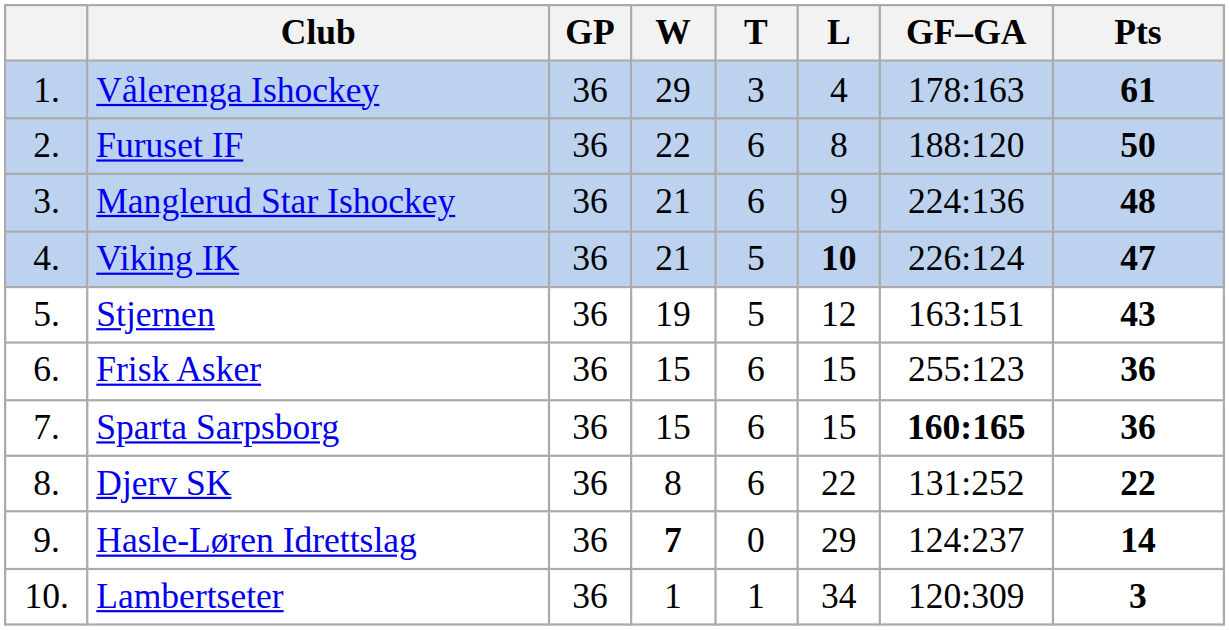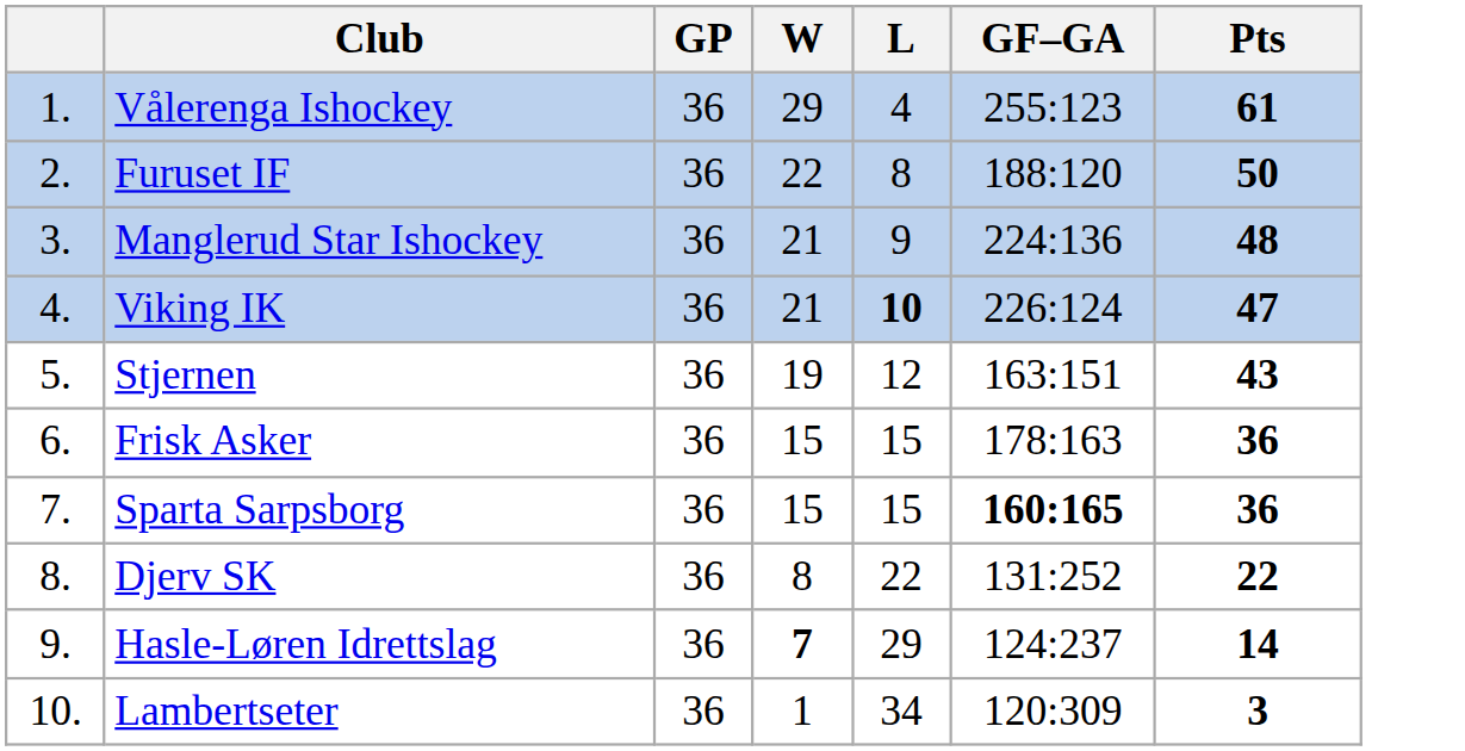- column: T | 3 | 6 | 6 | 5 | 5 | 6 | 6 | 6 | 0 | 1
Vålerenga Ishockey | GF–GA: 178:163 -> 255:123
Frisk Asker | GF–GA: 255:123 -> 178:163
